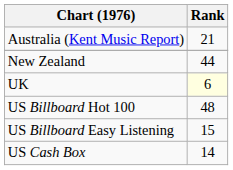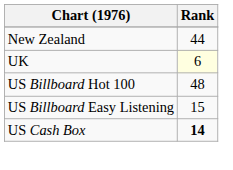- row: Australia (Kent Music Report) | 21
US Cash Box | Rank: normal -> bold
